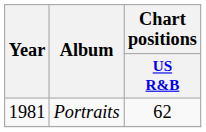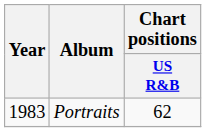Portraits | Year: 1981 -> 1983
